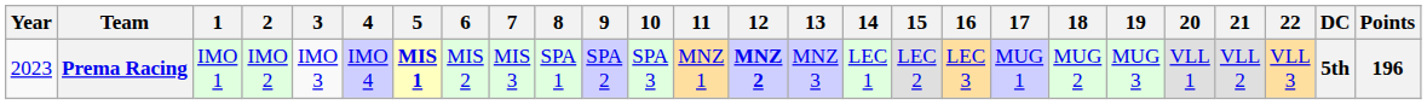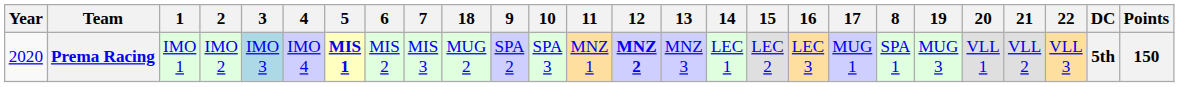columns swapped: 8 <-> 18
Prema Racing | Year: 2023 -> 2020
Prema Racing | 3: no background -> lightblue background
Prema Racing | Points: 196 -> 150
